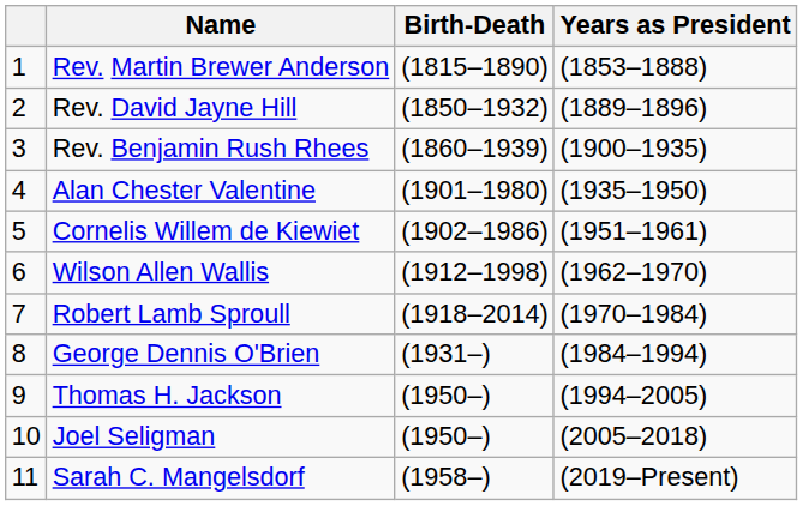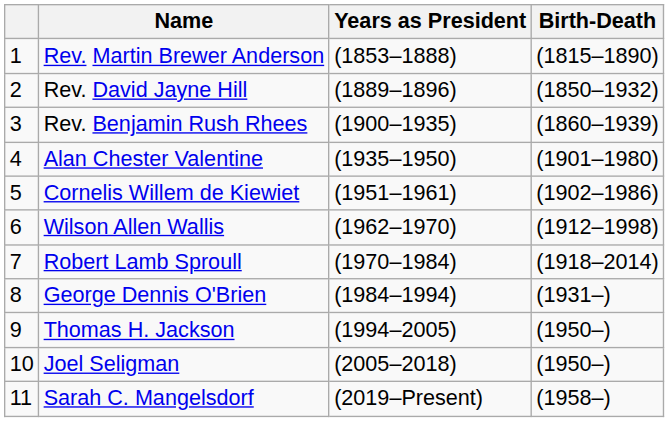columns swapped: Birth-Death <-> Years as President
